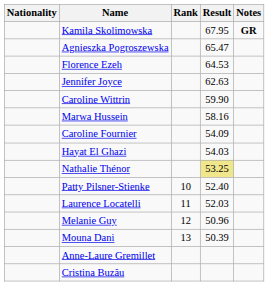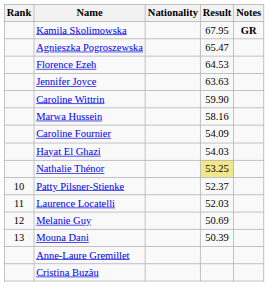columns swapped: Rank <-> Nationality
Jennifer Joyce | Result: 62.63 -> 63.63
Patty Pilsner-Stienke | Result: 52.40 -> 52.37
Melanie Guy | Result: 50.96 -> 50.69
